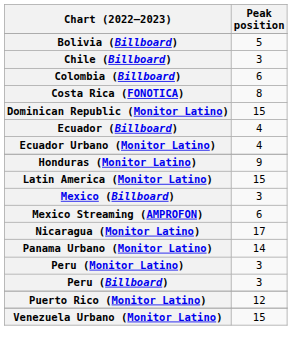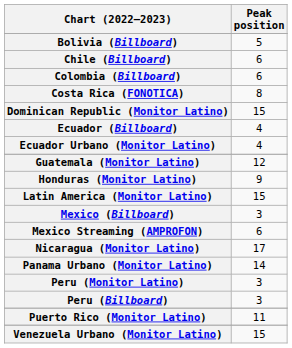Chile (Billboard) | Peak position: 3 -> 6
+ row: Guatemala (Monitor Latino) | 12
Puerto Rico (Monitor Latino) | Peak position: 12 -> 11
